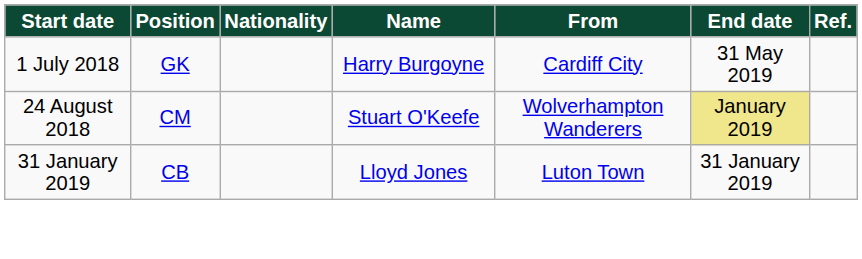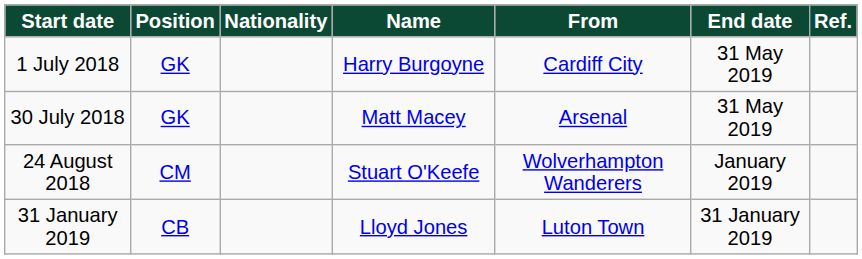+ row: 30 July 2018 | GK | Matt Macey | Arsenal | 31 May 2019
24 August 2018 | End date: khaki background -> no background
